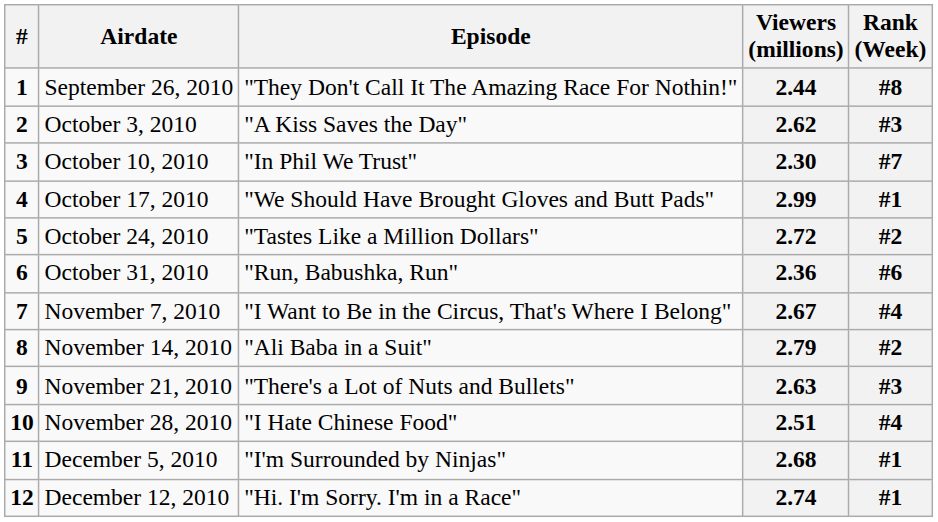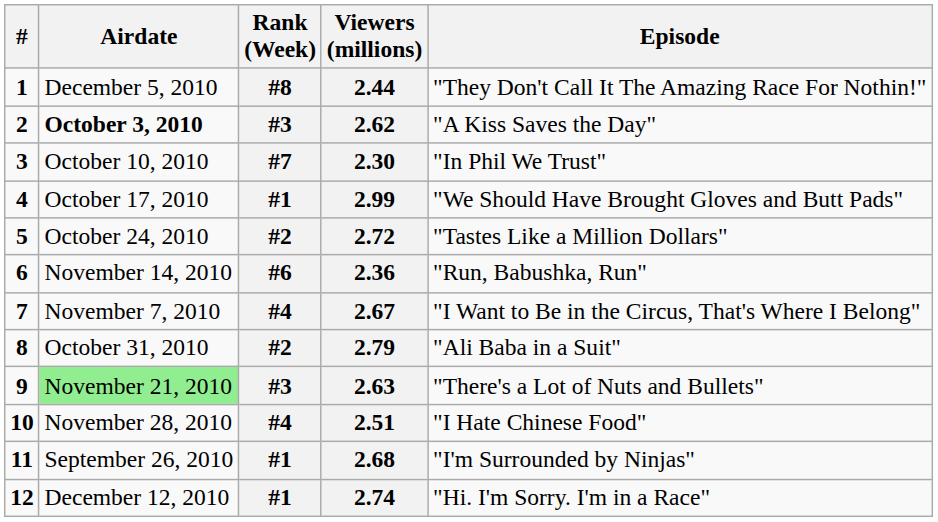columns swapped: Episode <-> Rank (Week)
2.44 | Airdate: September 26, 2010 -> December 5, 2010
2.62 | Airdate: normal -> bold
2.36 | Airdate: October 31, 2010 -> November 14, 2010
2.79 | Airdate: November 14, 2010 -> October 31, 2010
2.63 | Airdate: no background -> lightgreen background
2.68 | Airdate: December 5, 2010 -> September 26, 2010
